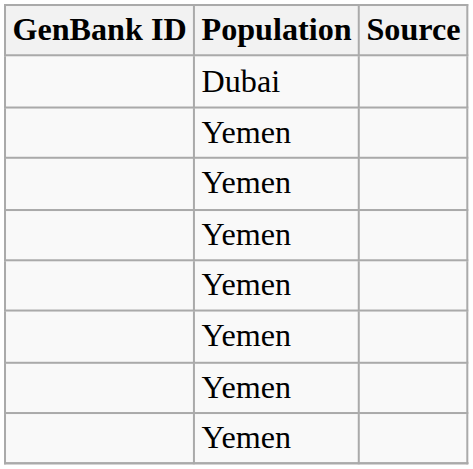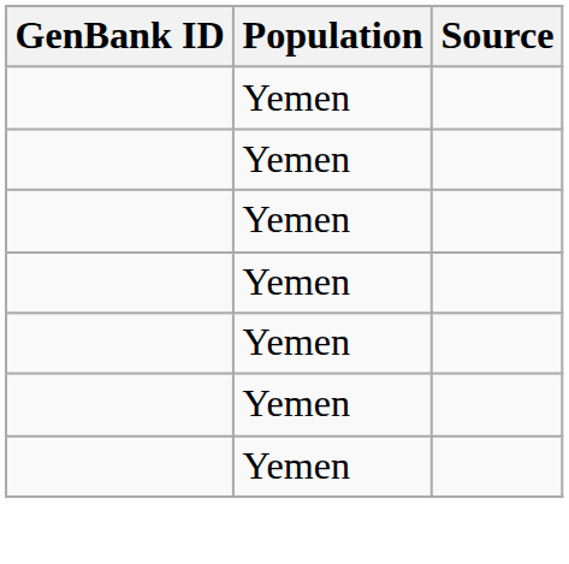- row: Dubai
